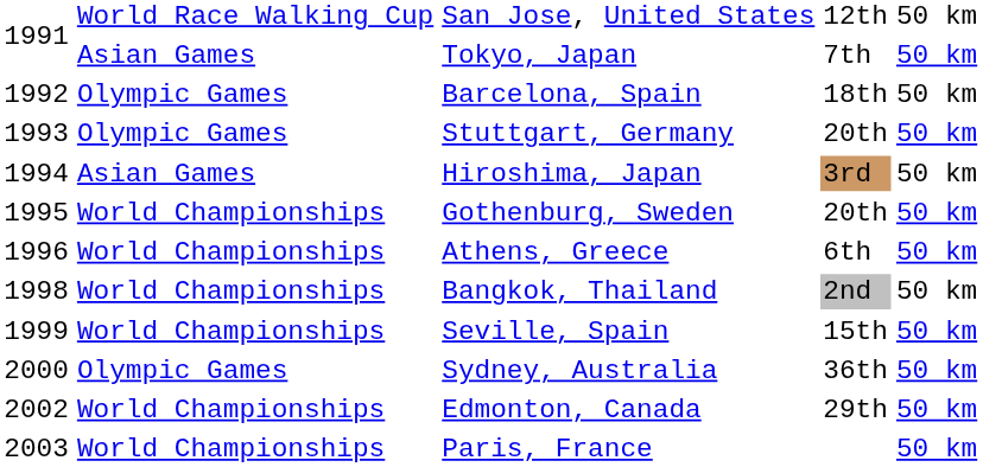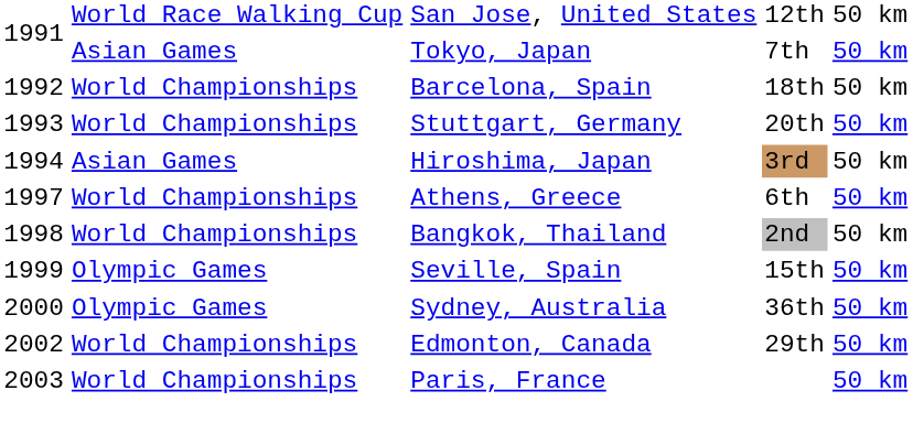Barcelona, Spain | column 2: Olympic Games -> World Championships
Stuttgart, Germany | column 2: Olympic Games -> World Championships
- row: 1995 | World Championships | Gothenburg, Sweden | 20th | 50 km
Athens, Greece | column 1: 1996 -> 1997
Seville, Spain | column 2: World Championships -> Olympic Games
